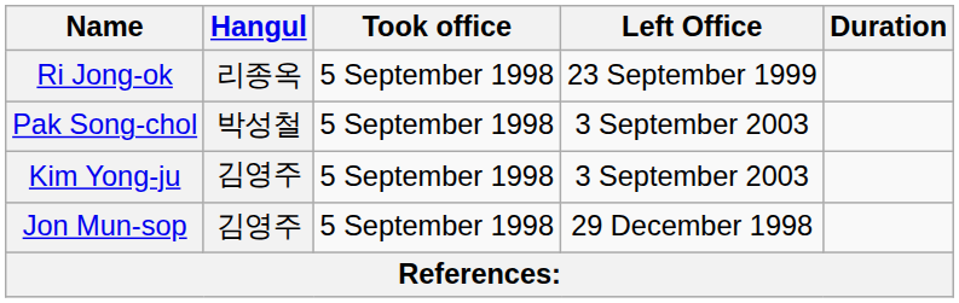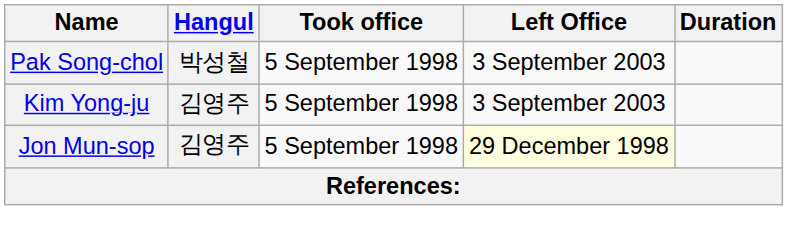- row: Ri Jong-ok | 리종옥 | 5 September 1998 | 23 September 1999
Jon Mun-sop | Left Office: no background -> lightyellow background
